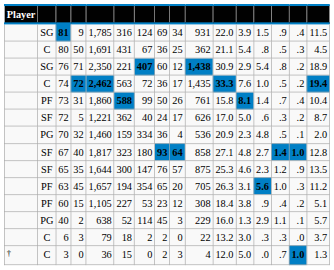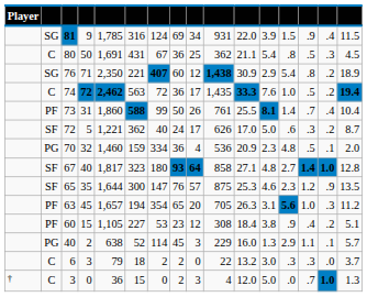73 | column 11: 15.8 -> 25.5
